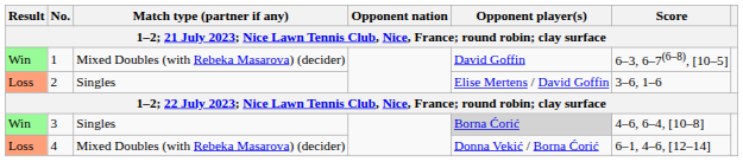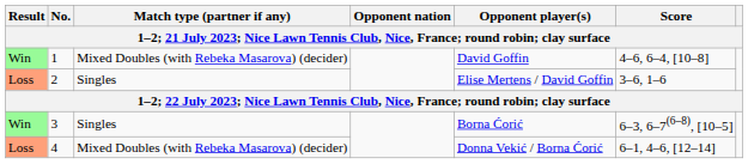1 | Score: 6–3, 6–7(6–8), [10–5] -> 4–6, 6–4, [10–8]
3 | Opponent player(s): lightgrey background -> no background
3 | Score: 4–6, 6–4, [10–8] -> 6–3, 6–7(6–8), [10–5]
